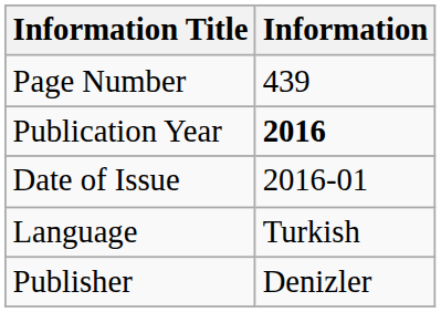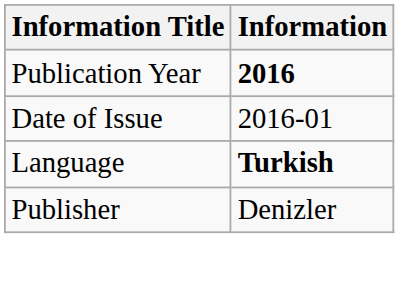- row: Page Number | 439
Language | Information: normal -> bold
